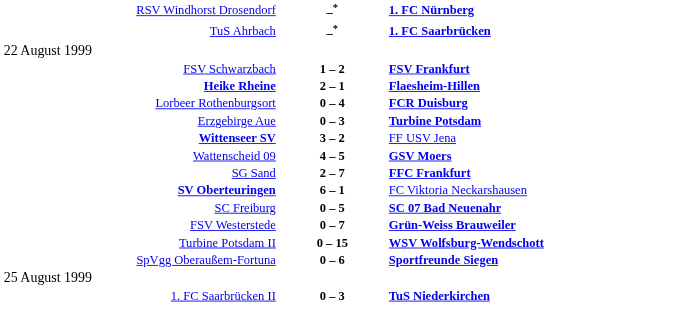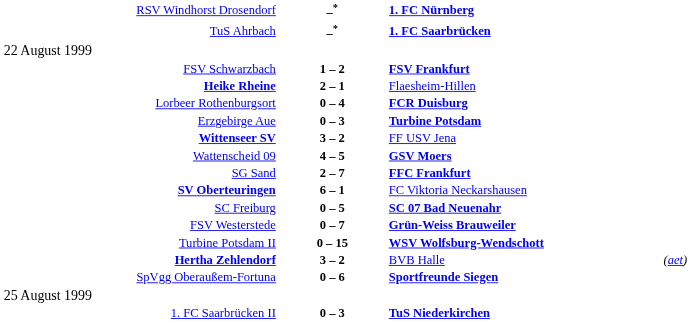Heike Rheine | column 3: bold -> normal
+ row: Hertha Zehlendorf | 3 – 2 | BVB Halle | (aet)
